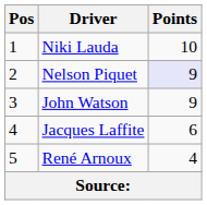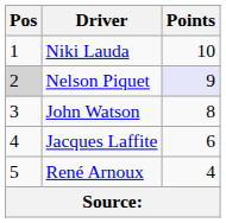Nelson Piquet | Pos: no background -> lightgrey background
John Watson | Points: 9 -> 8
